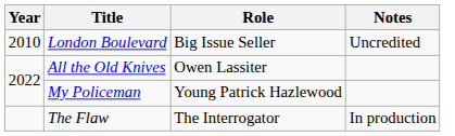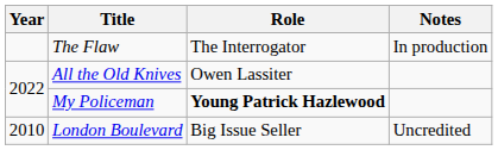rows swapped: London Boulevard <-> The Flaw
My Policeman | Role: normal -> bold
